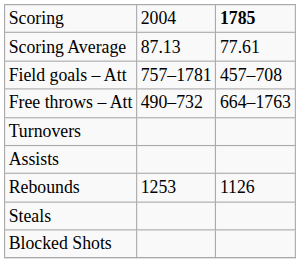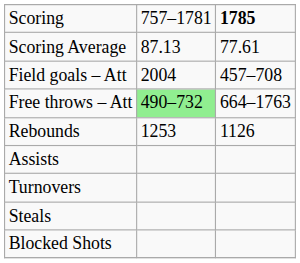Scoring | column 2: 2004 -> 757–1781
Field goals – Att | column 2: 757–1781 -> 2004
Free throws – Att | column 2: no background -> lightgreen background
rows swapped: Rebounds <-> Turnovers
